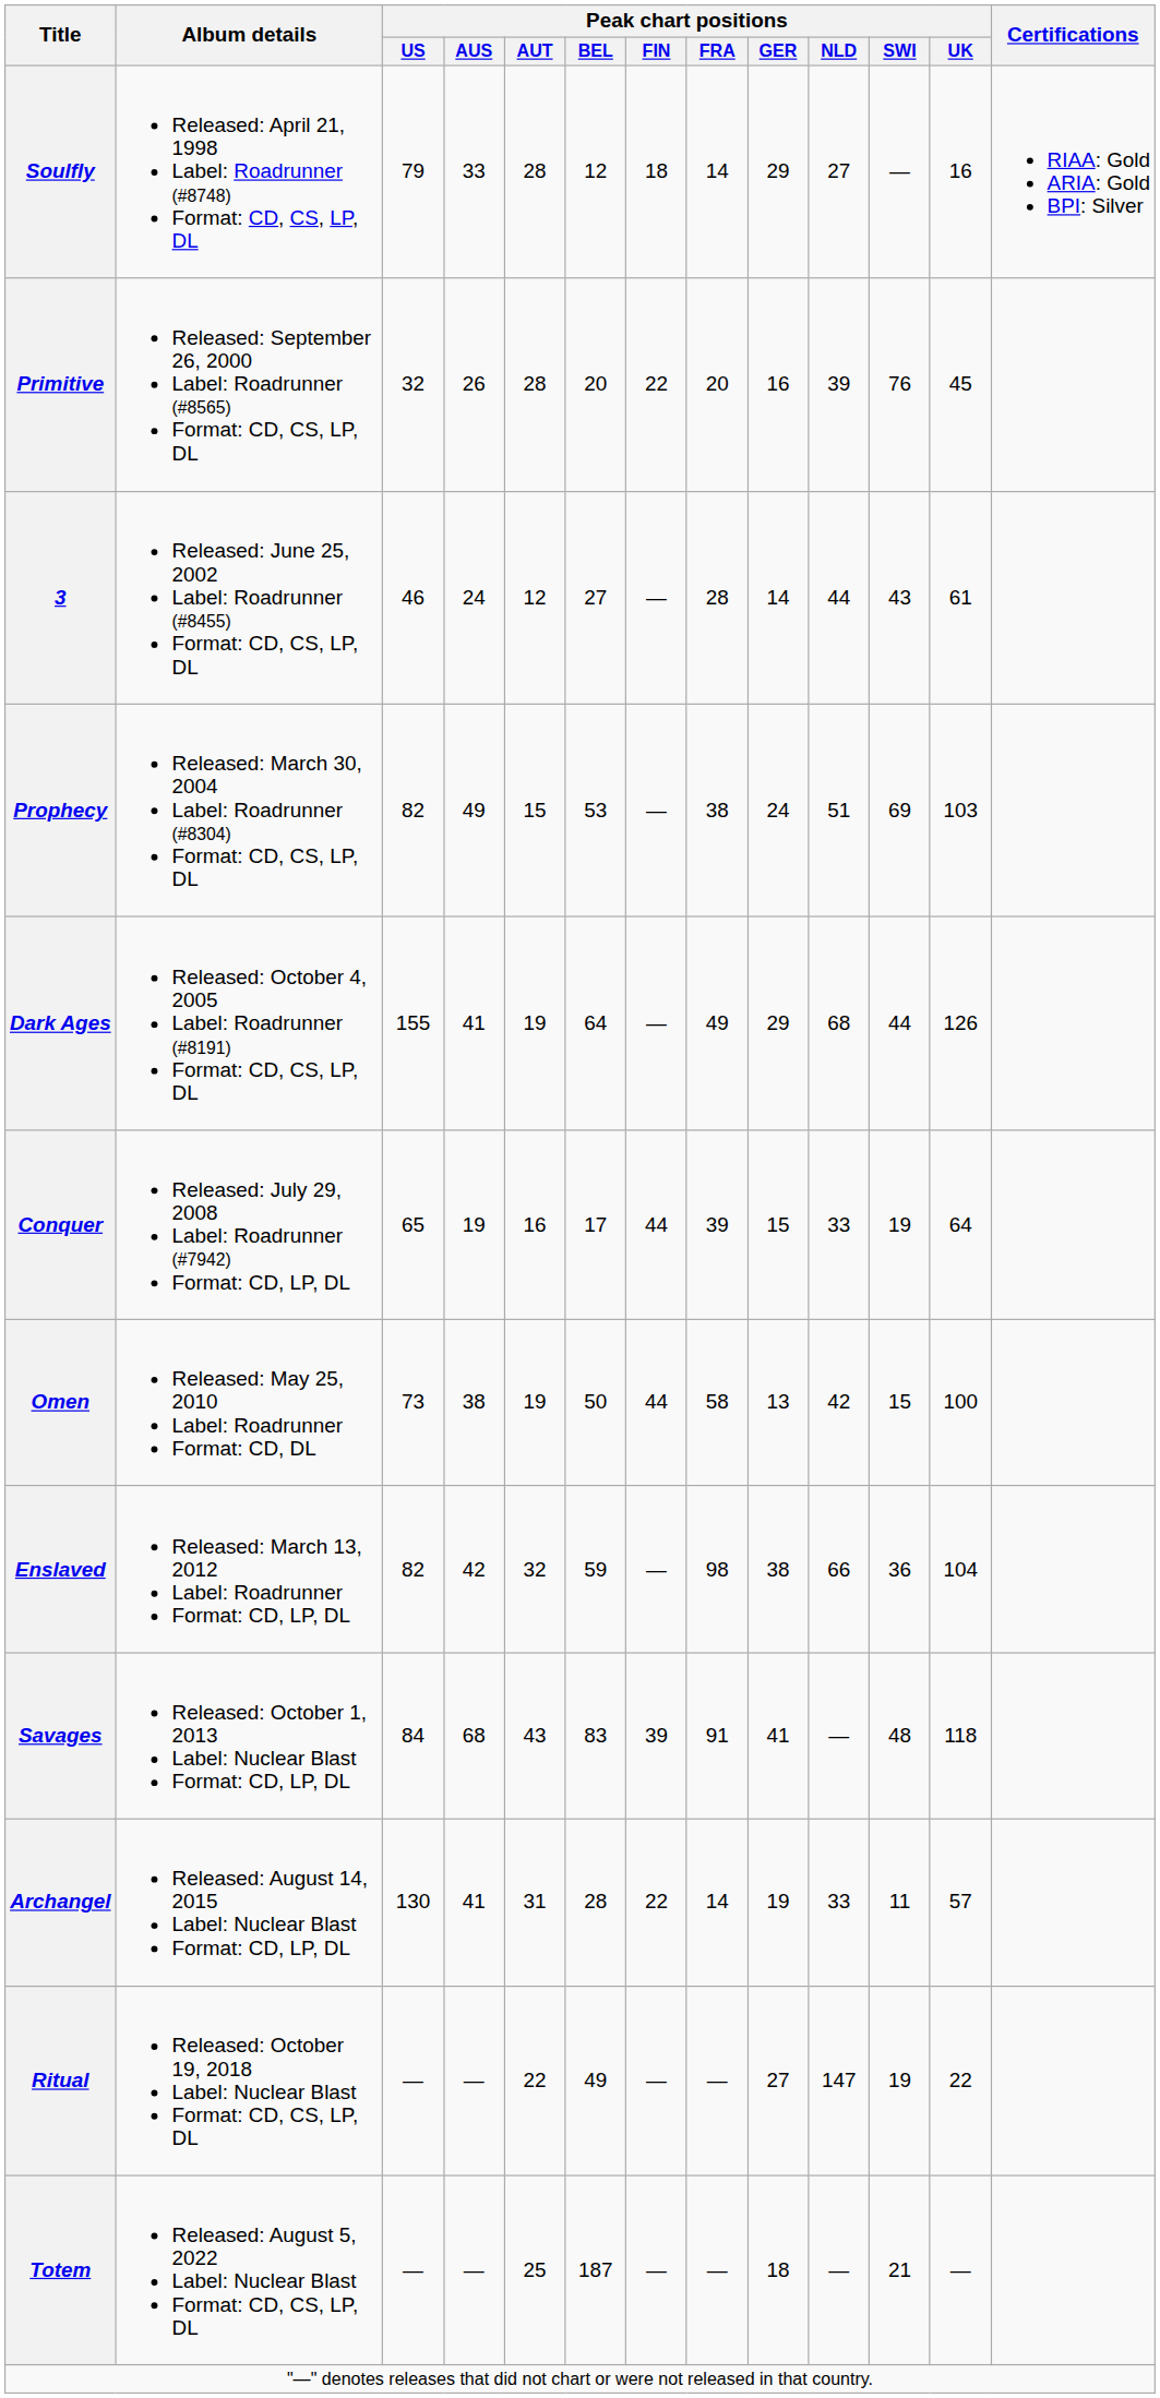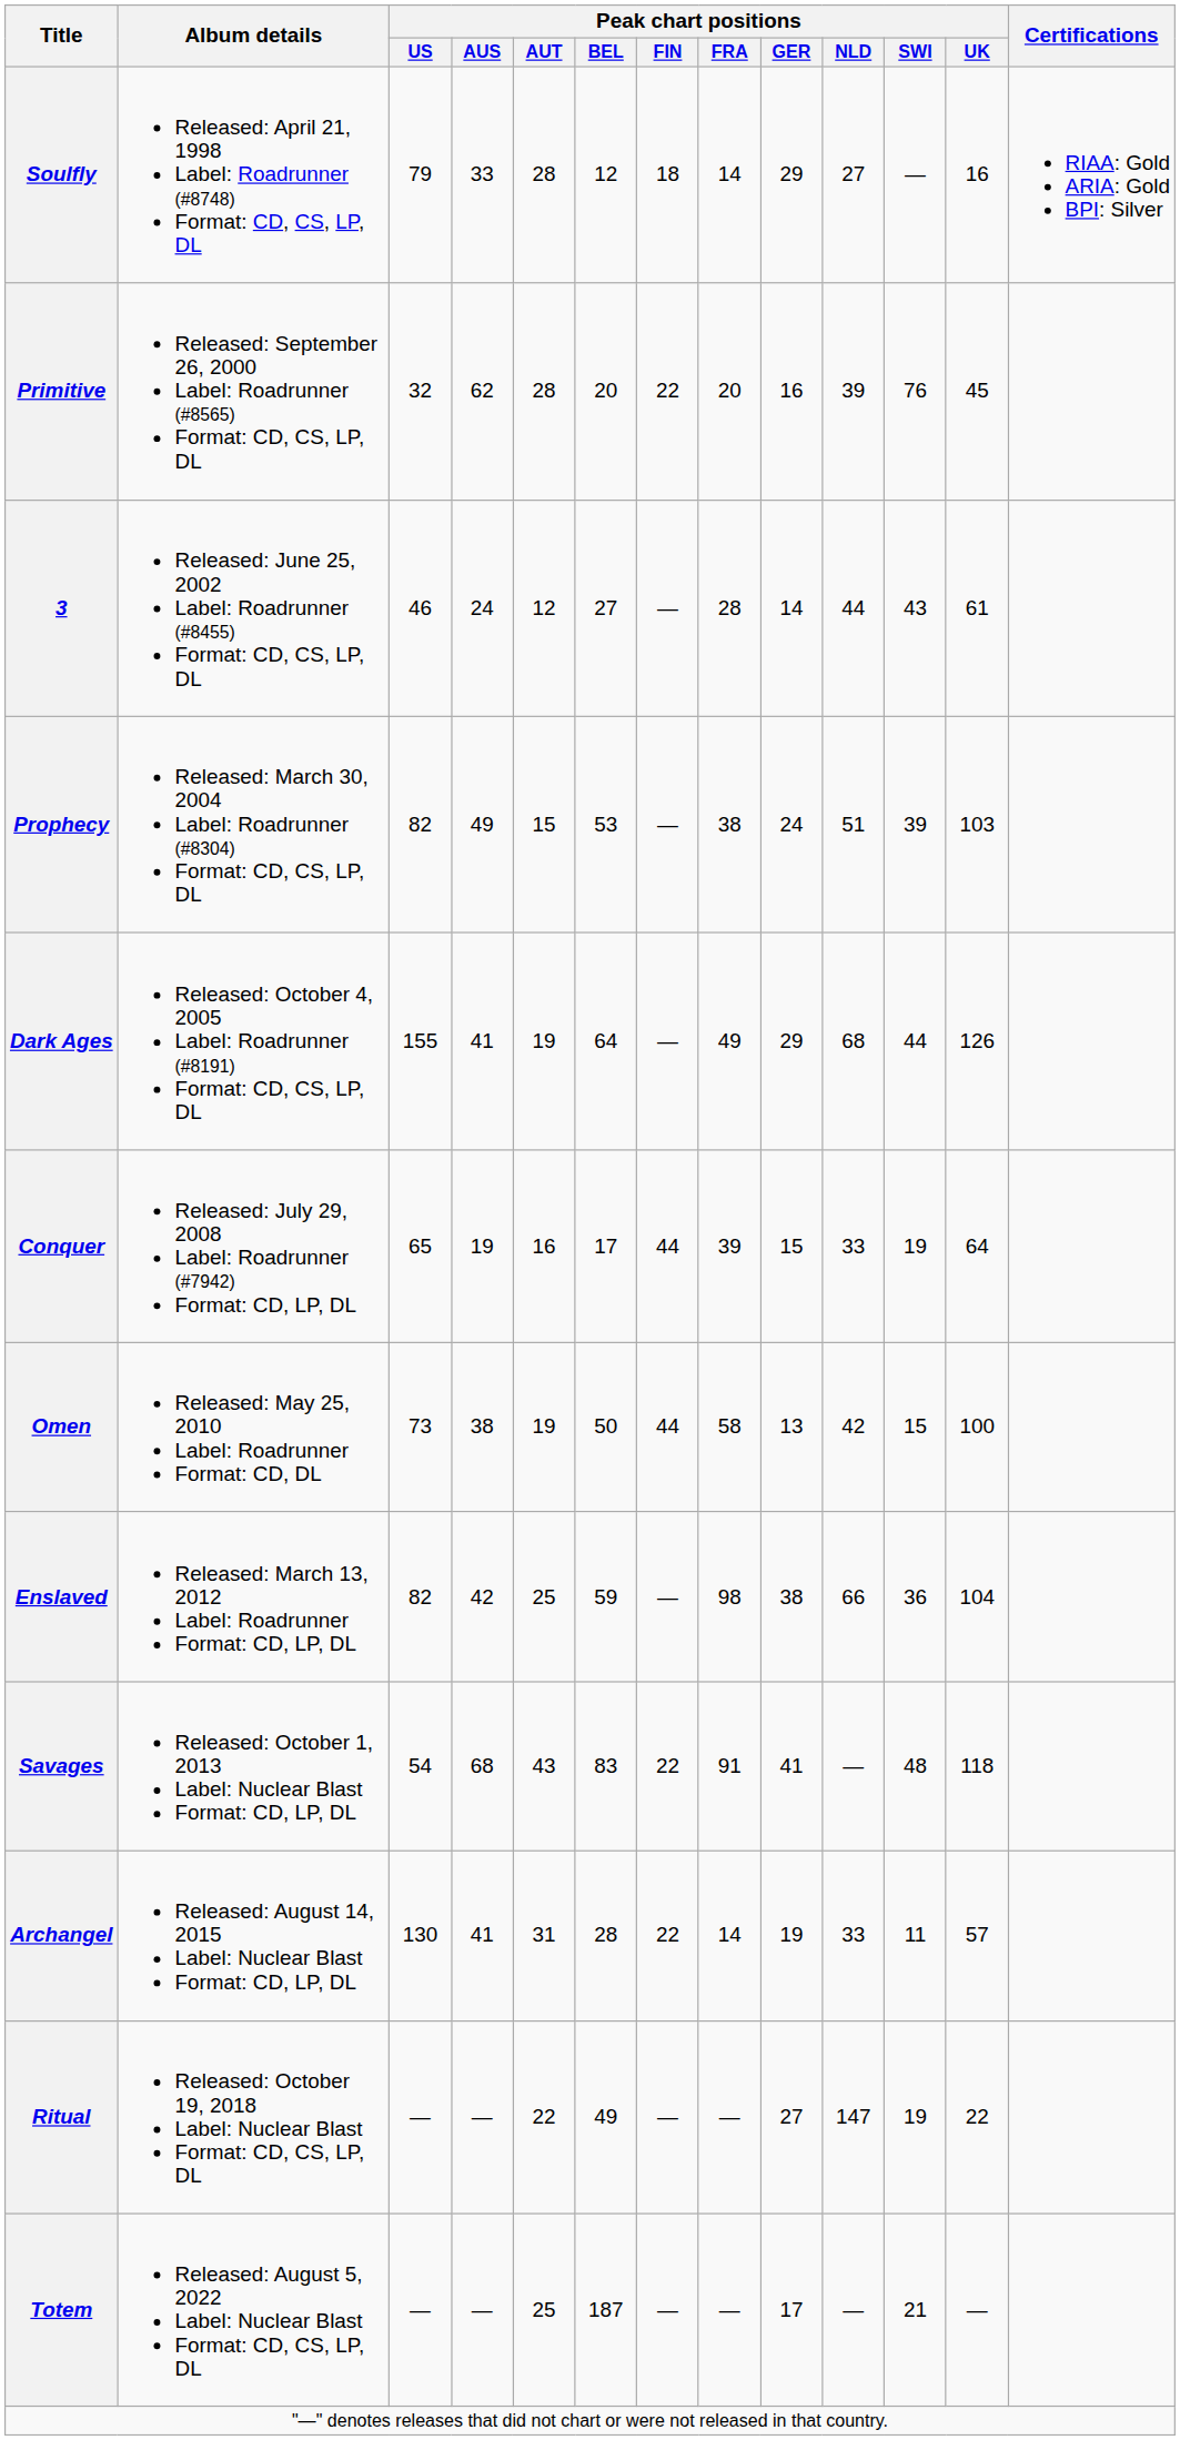Primitive | Peak chart positions / AUS: 26 -> 62
Prophecy | Peak chart positions / SWI: 69 -> 39
Enslaved | Peak chart positions / AUT: 32 -> 25
Savages | Peak chart positions / US: 84 -> 54
Savages | Peak chart positions / FIN: 39 -> 22
Totem | Peak chart positions / GER: 18 -> 17
